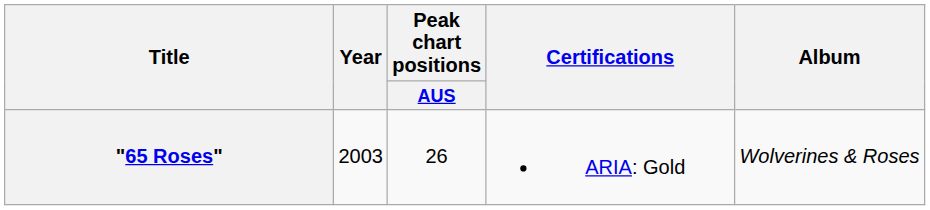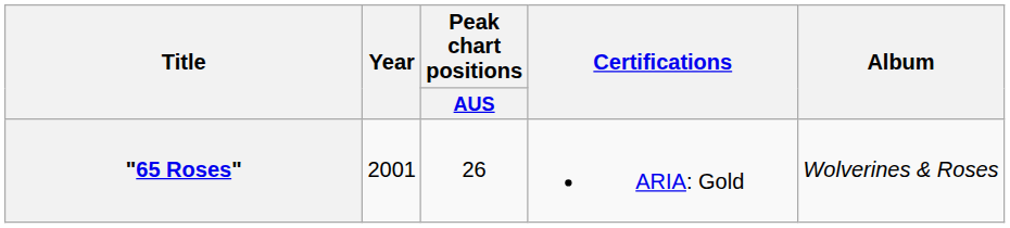"65 Roses" | Year: 2003 -> 2001
